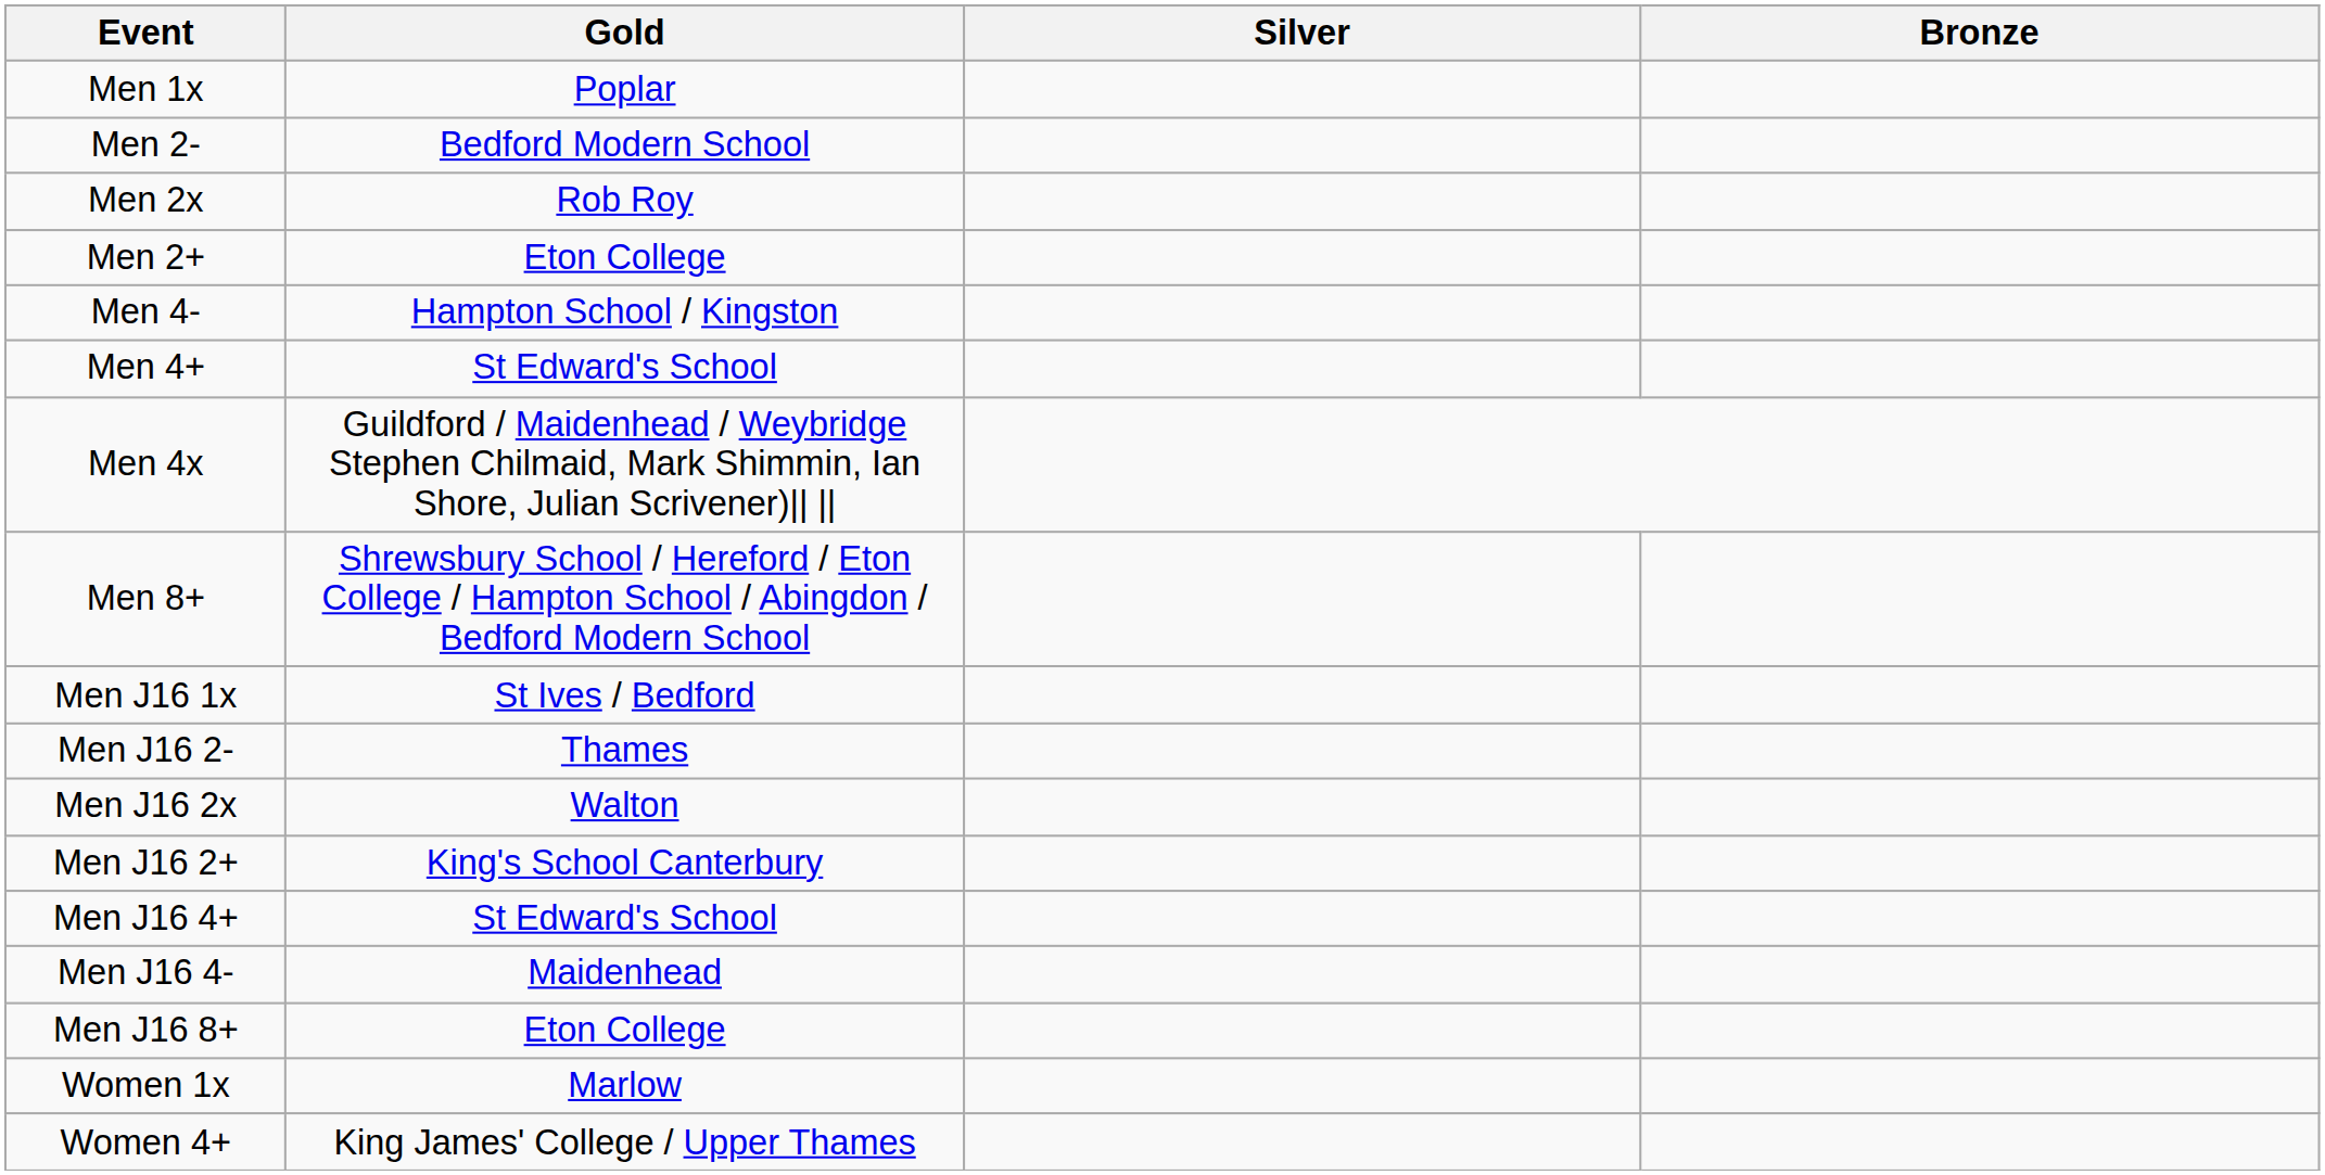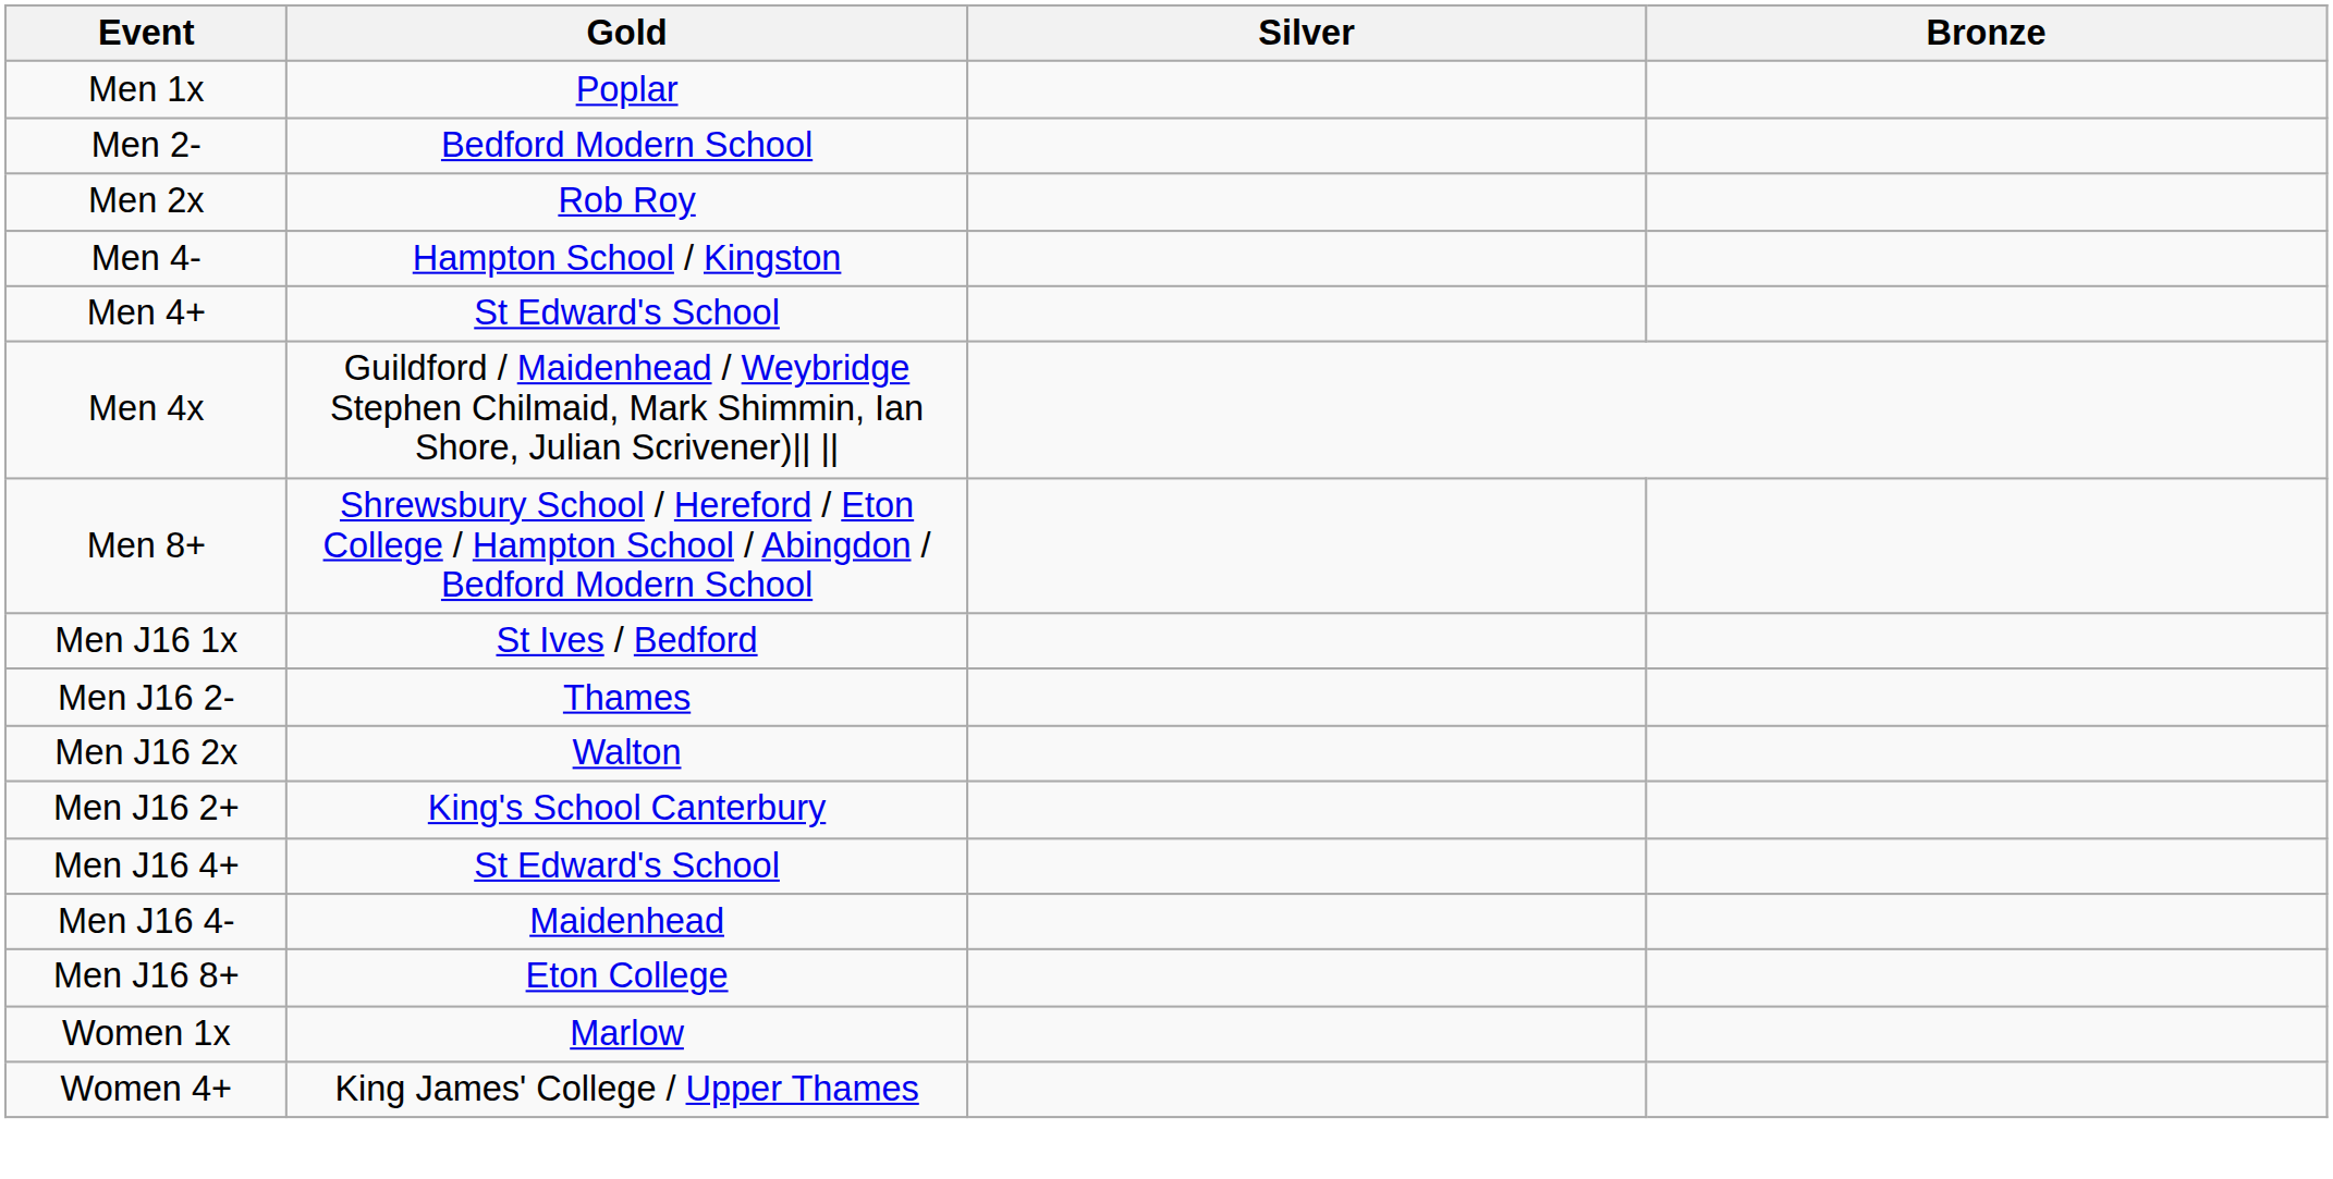- row: Men 2+ | Eton College
